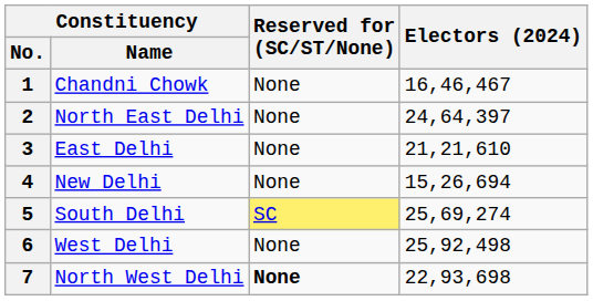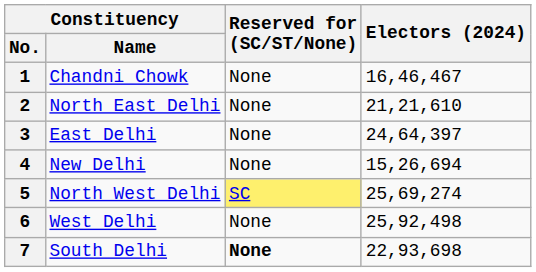2 | Electors (2024): 24,64,397 -> 21,21,610
3 | Electors (2024): 21,21,610 -> 24,64,397
5 | Constituency / Name: South Delhi -> North West Delhi
7 | Constituency / Name: North West Delhi -> South Delhi
